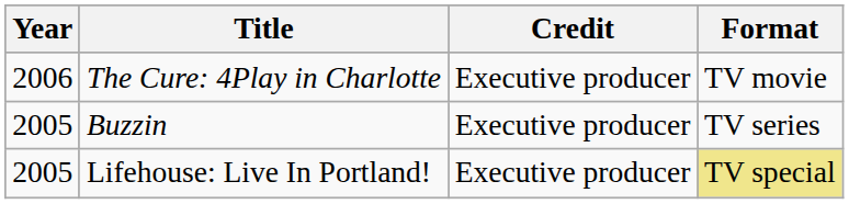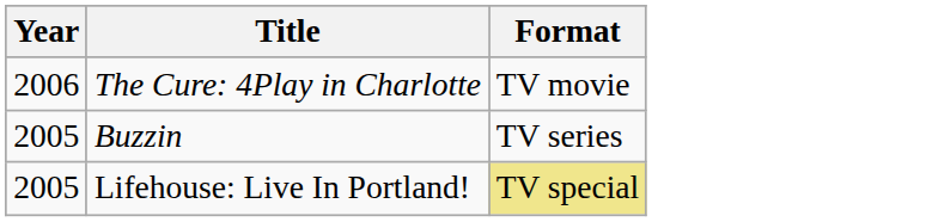- column: Credit | Executive producer | Executive producer | Executive producer
